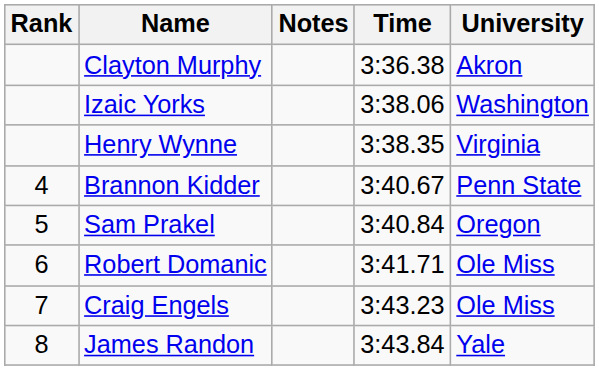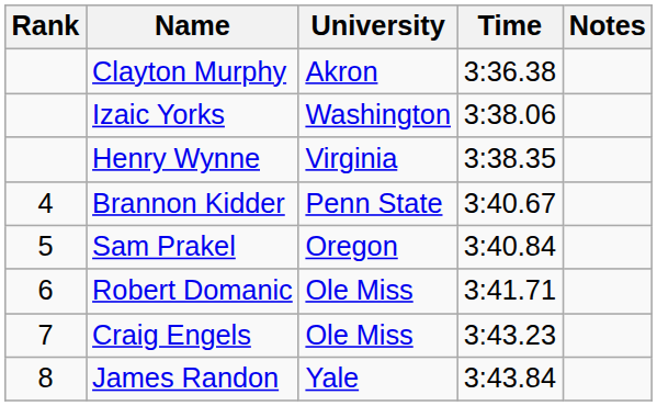columns swapped: University <-> Notes
